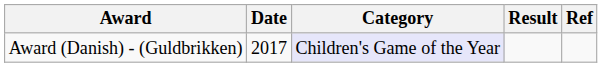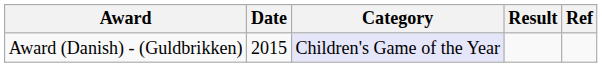Award (Danish) - (Guldbrikken) | Date: 2017 -> 2015
